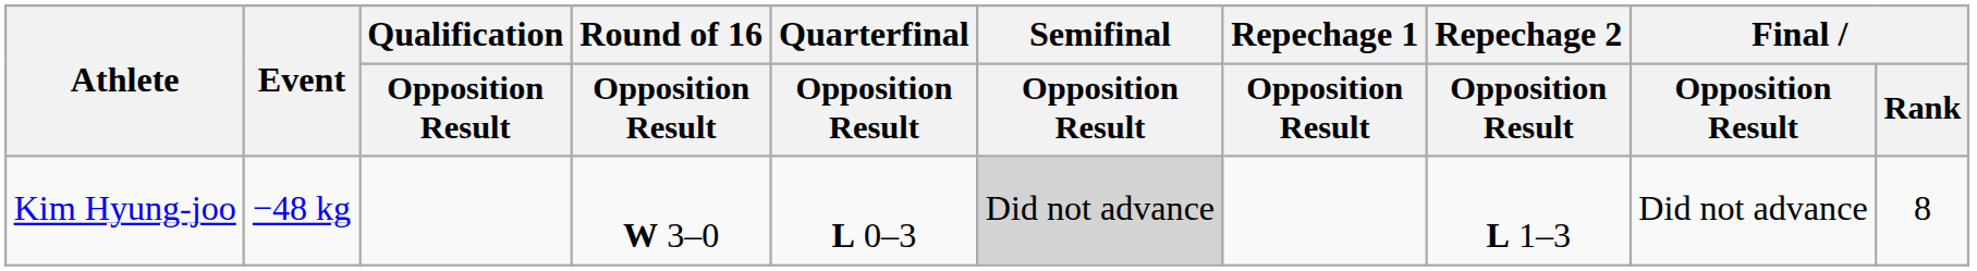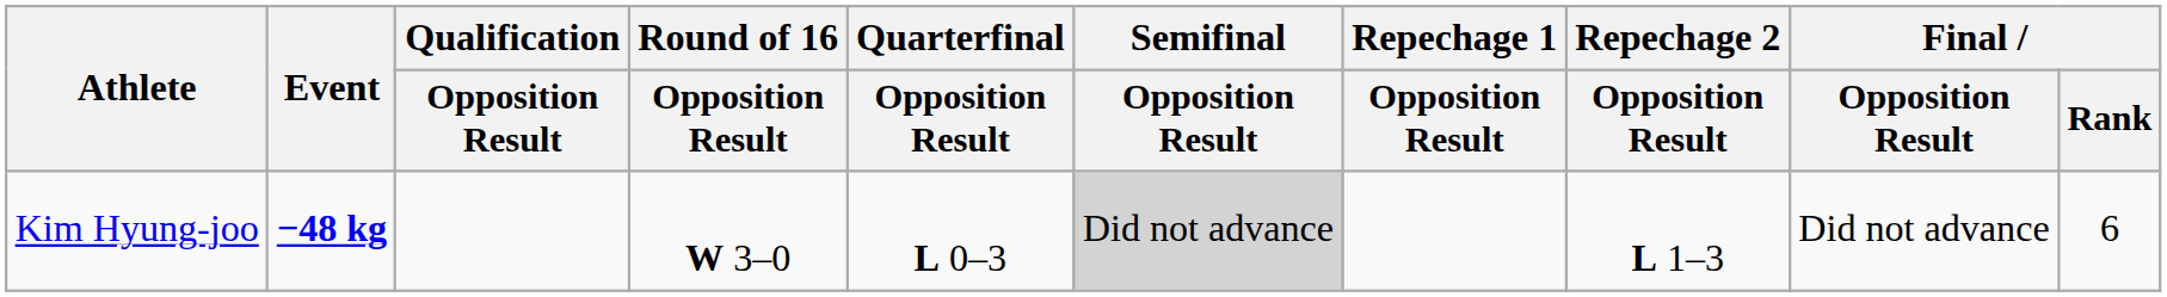Kim Hyung-joo | Event: normal -> bold
Kim Hyung-joo | Final / Rank: 8 -> 6
